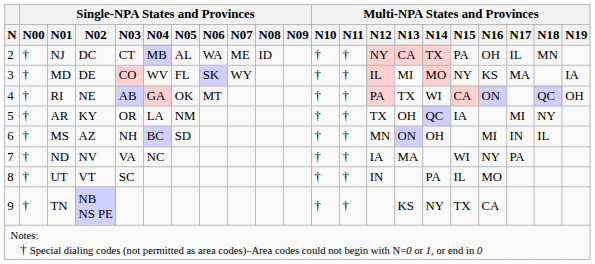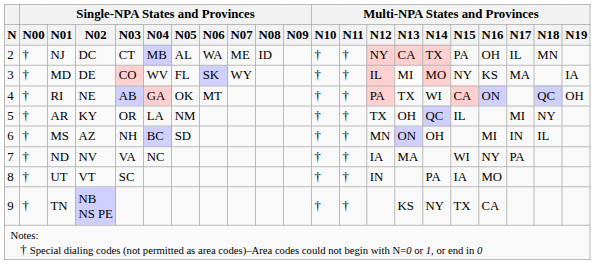AR | Multi-NPA States and Provinces / N15: IA -> IL
UT | Multi-NPA States and Provinces / N15: IL -> IA
